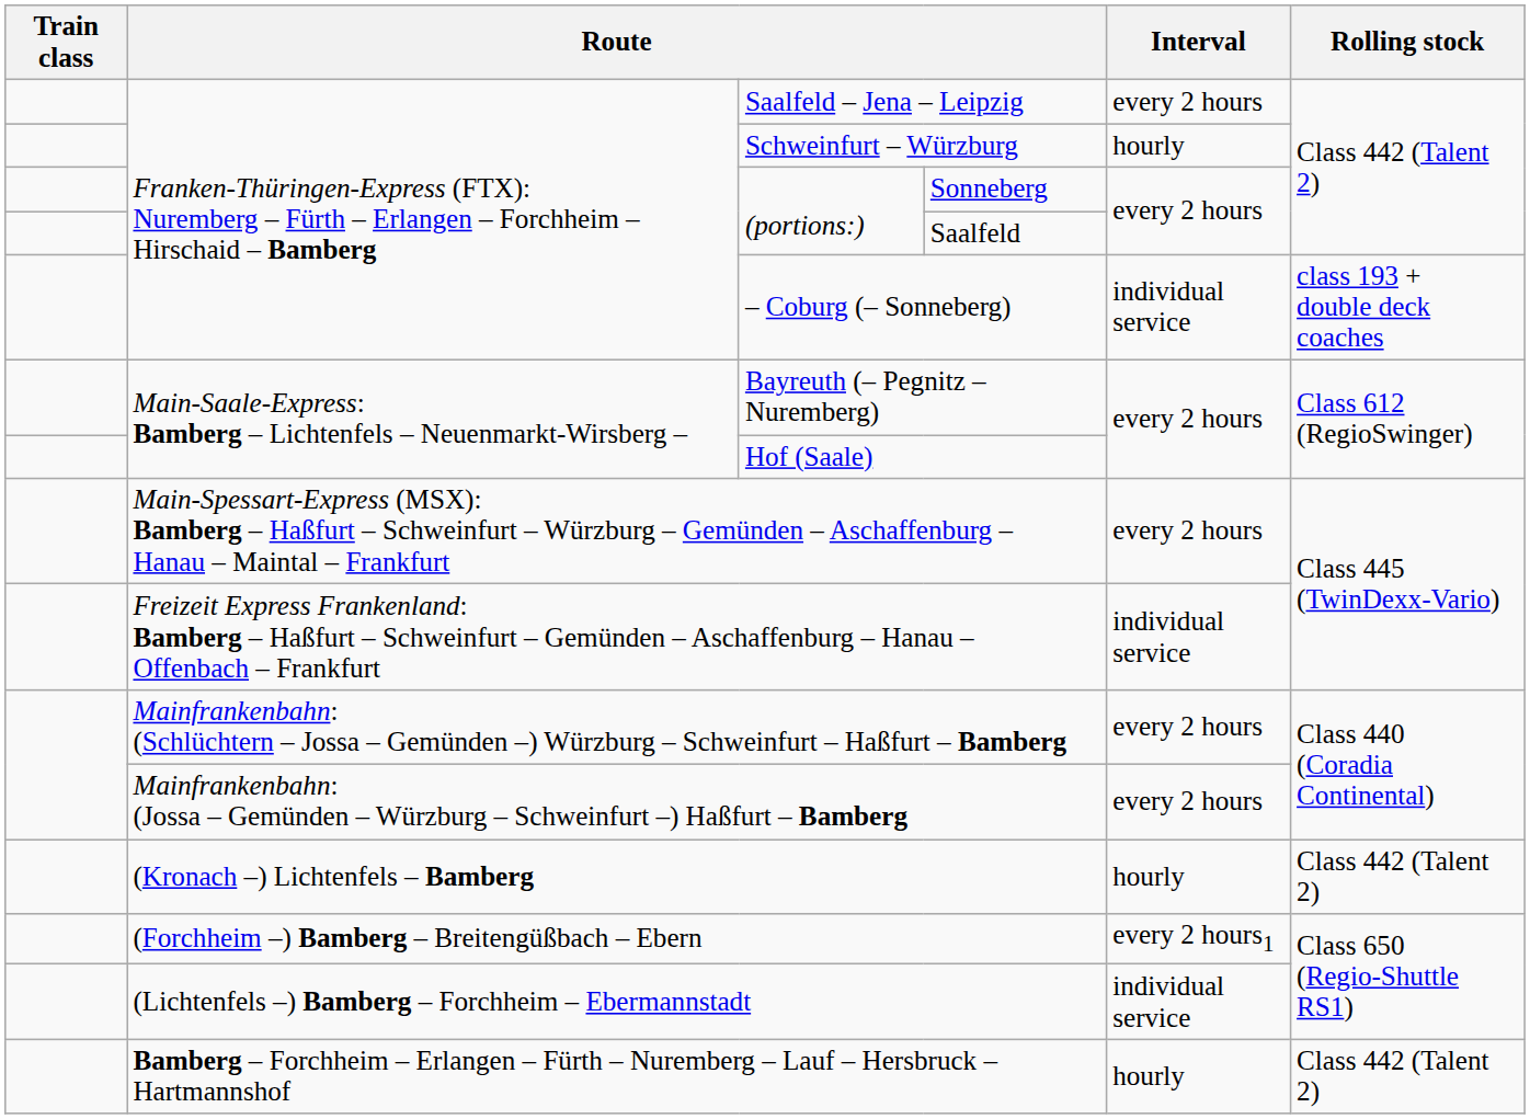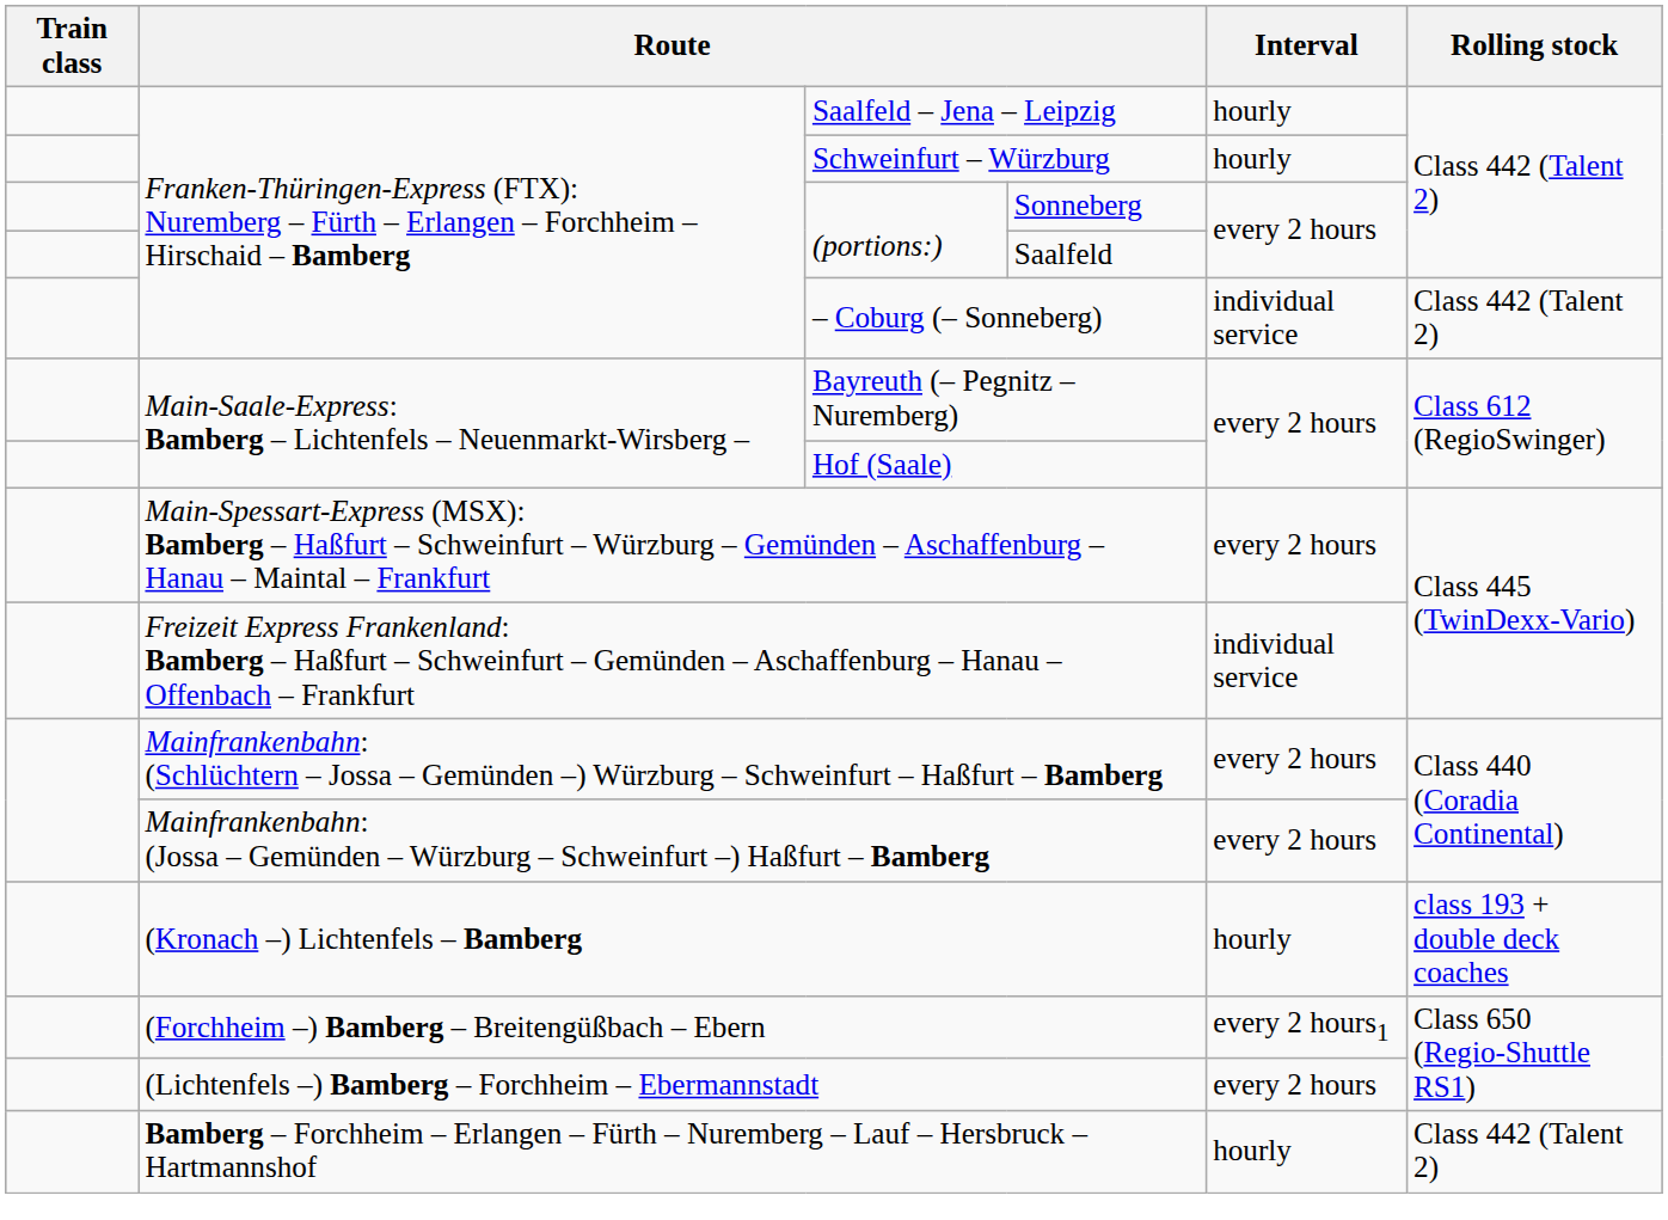Saalfeld – Jena – Leipzig | Interval: every 2 hours -> hourly
– Coburg (– Sonneberg) | Rolling stock: class 193 + double deck coaches -> Class 442 (Talent 2)
(Kronach –) Lichtenfels – Bamberg | Rolling stock: Class 442 (Talent 2) -> class 193 + double deck coaches
(Lichtenfels –) Bamberg – Forchheim – Ebermannstadt | Interval: individual service -> every 2 hours
